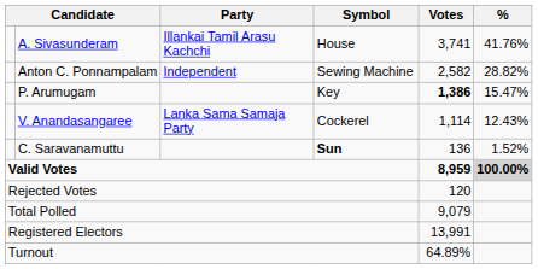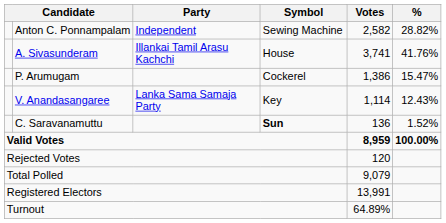rows swapped: A. Sivasunderam <-> Anton C. Ponnampalam
P. Arumugam | Symbol: Key -> Cockerel
P. Arumugam | Votes: bold -> normal
V. Anandasangaree | Symbol: Cockerel -> Key
Valid Votes | %: lightgrey background -> no background
